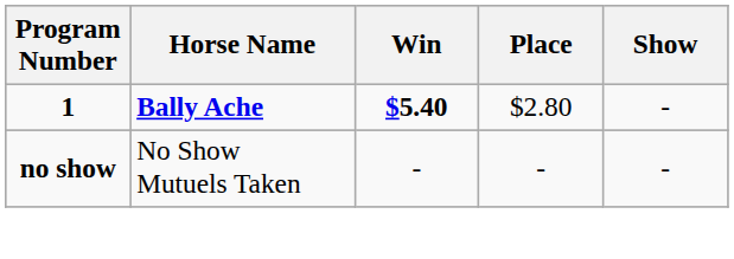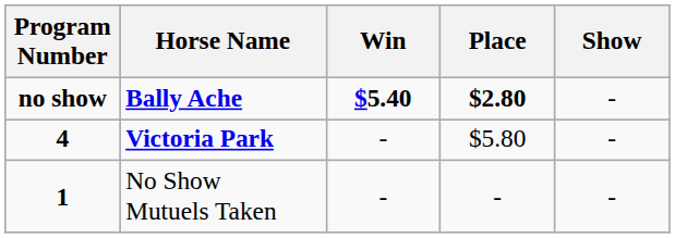Bally Ache | Program Number: 1 -> no show
Bally Ache | Place: normal -> bold
+ row: 4 | Victoria Park | - | $5.80 | -
No Show Mutuels Taken | Program Number: no show -> 1
